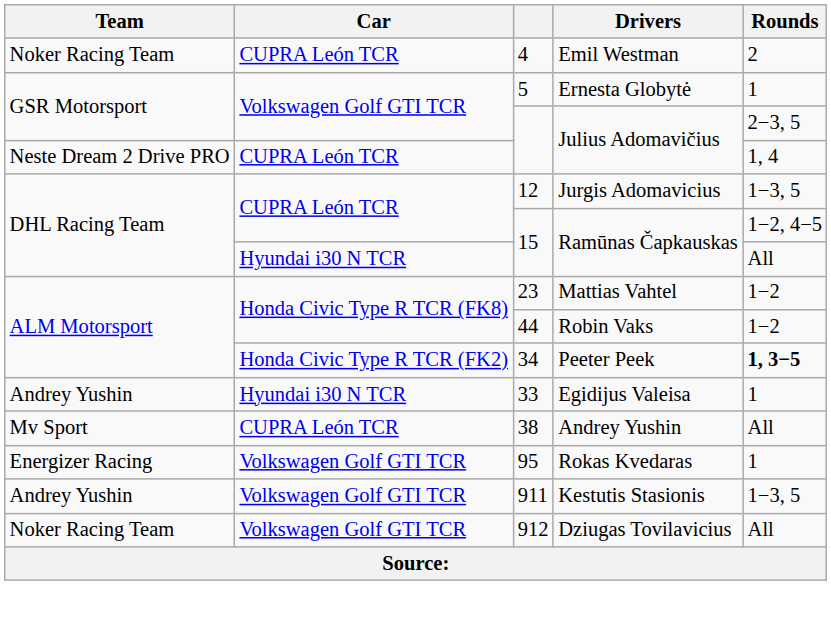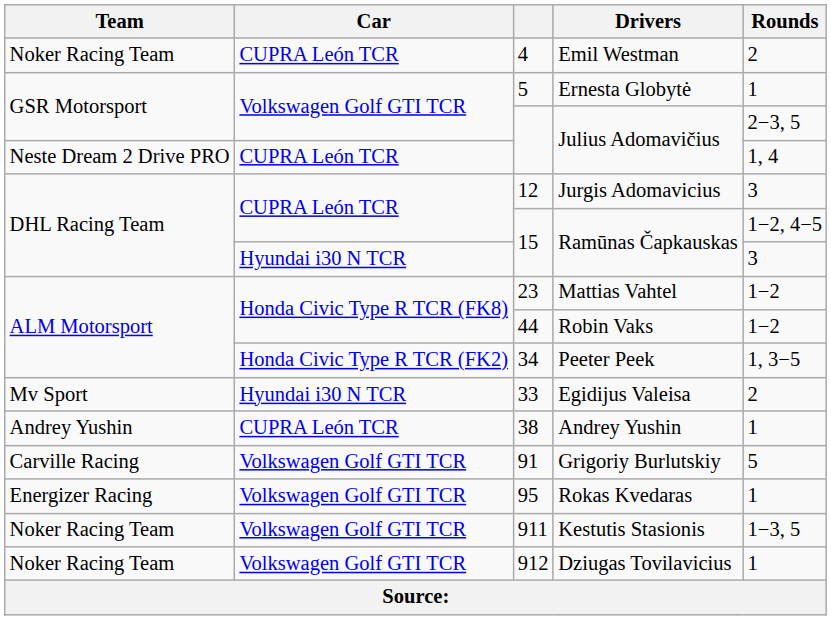12 | Rounds: 1−3, 5 -> 3
Hyundai i30 N TCR / 15 | Rounds: All -> 3
34 | Rounds: bold -> normal
33 | Team: Andrey Yushin -> Mv Sport
33 | Rounds: 1 -> 2
38 | Team: Mv Sport -> Andrey Yushin
38 | Rounds: All -> 1
+ row: Carville Racing | Volkswagen Golf GTI TCR | 91 | Grigoriy Burlutskiy | 5
911 | Team: Andrey Yushin -> Noker Racing Team
912 | Rounds: All -> 1
